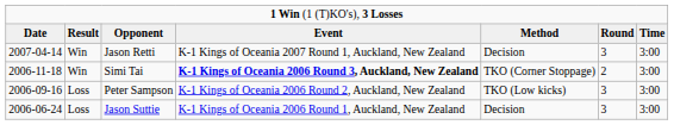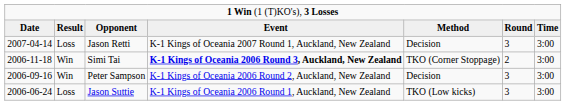Jason Retti | column 2: Win -> Loss
Peter Sampson | column 2: Loss -> Win
Peter Sampson | column 5: TKO (Low kicks) -> Decision
Jason Suttie | column 5: Decision -> TKO (Low kicks)
